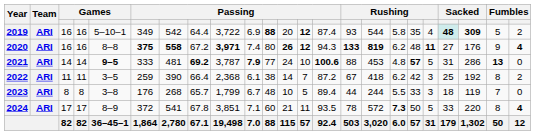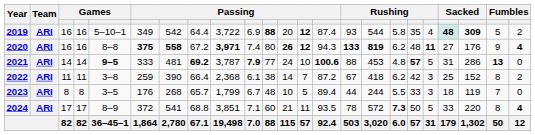2022 | column 5: 3–5 -> 3–8
2022 | column 21: 192 -> 152
2023 | column 5: 3–8 -> 3–5
2024 | column 8: 67.8 -> 68.8
